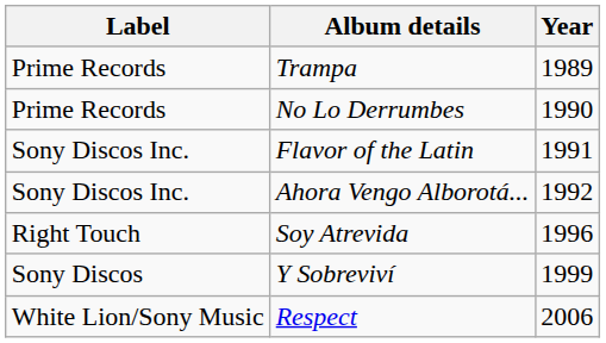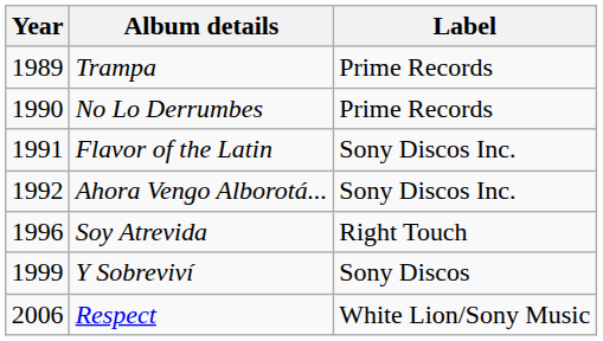columns swapped: Year <-> Label
